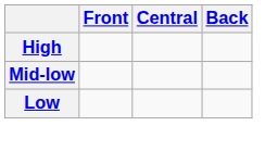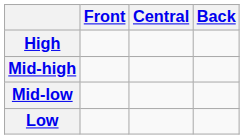+ row: Mid-high
